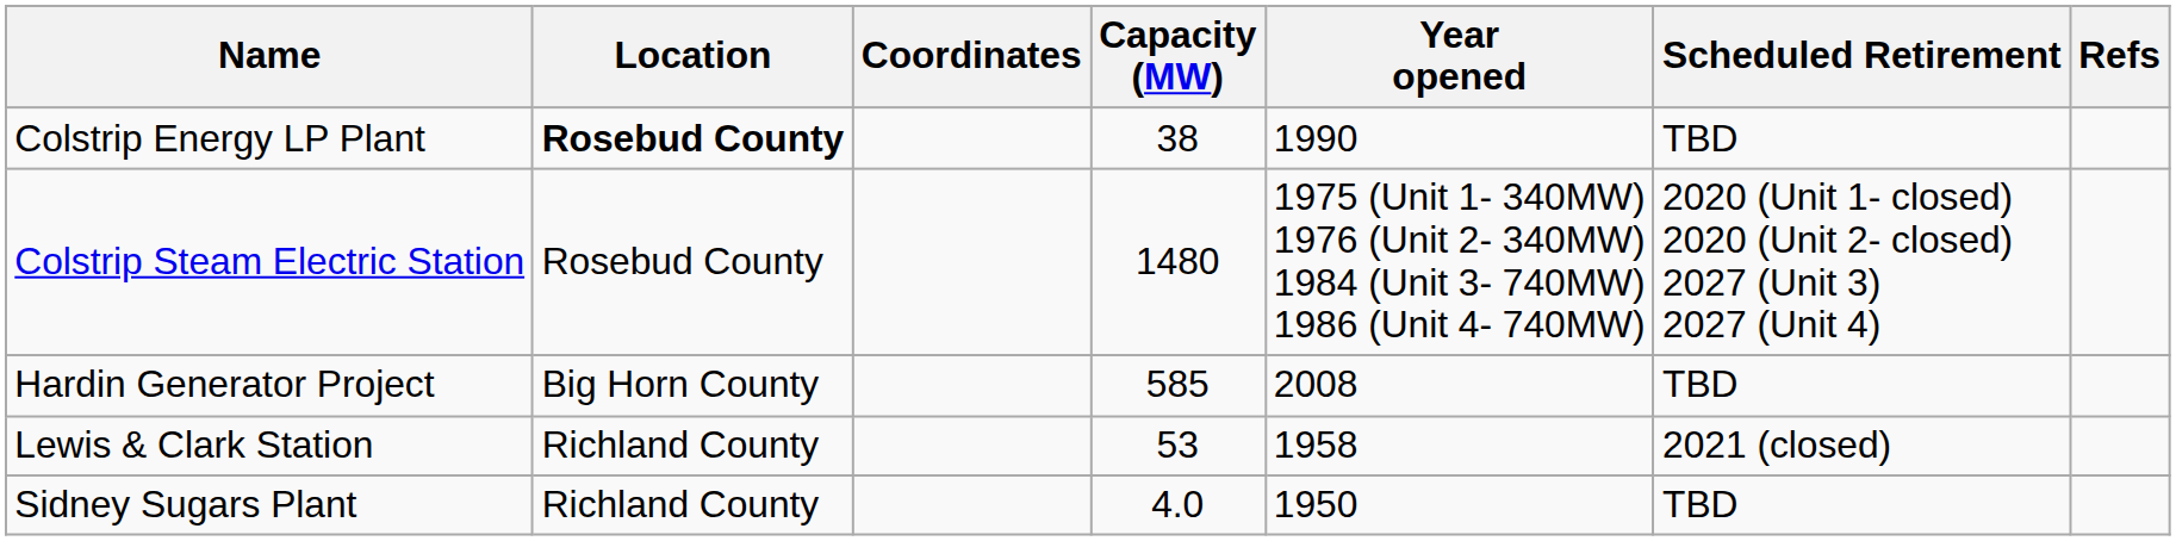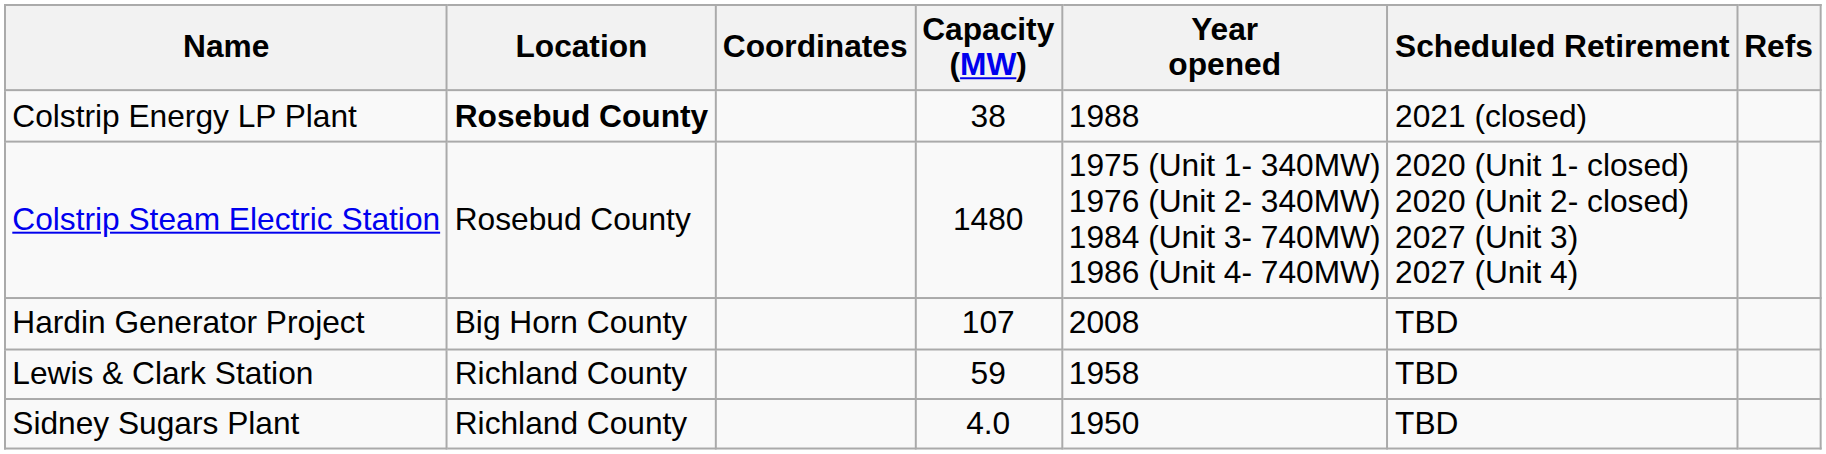Colstrip Energy LP Plant | Year opened: 1990 -> 1988
Colstrip Energy LP Plant | Scheduled Retirement: TBD -> 2021 (closed)
Hardin Generator Project | Capacity (MW): 585 -> 107
Lewis & Clark Station | Capacity (MW): 53 -> 59
Lewis & Clark Station | Scheduled Retirement: 2021 (closed) -> TBD
